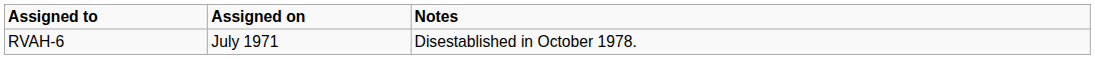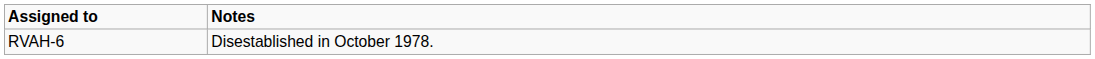- column: Assigned on | July 1971
